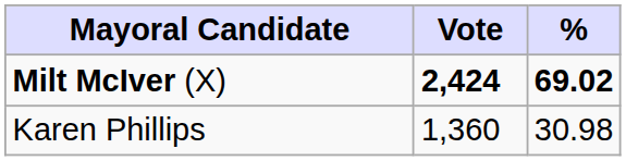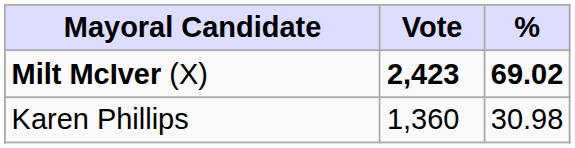Milt McIver (X) | Vote: 2,424 -> 2,423
